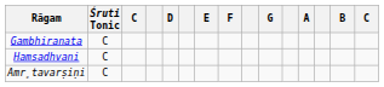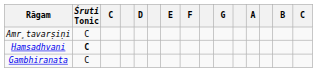rows swapped: Amr̥tavarṣiṇi <-> Gambhiranata
Hamsadhvani | Śruti Tonic: normal -> bold
